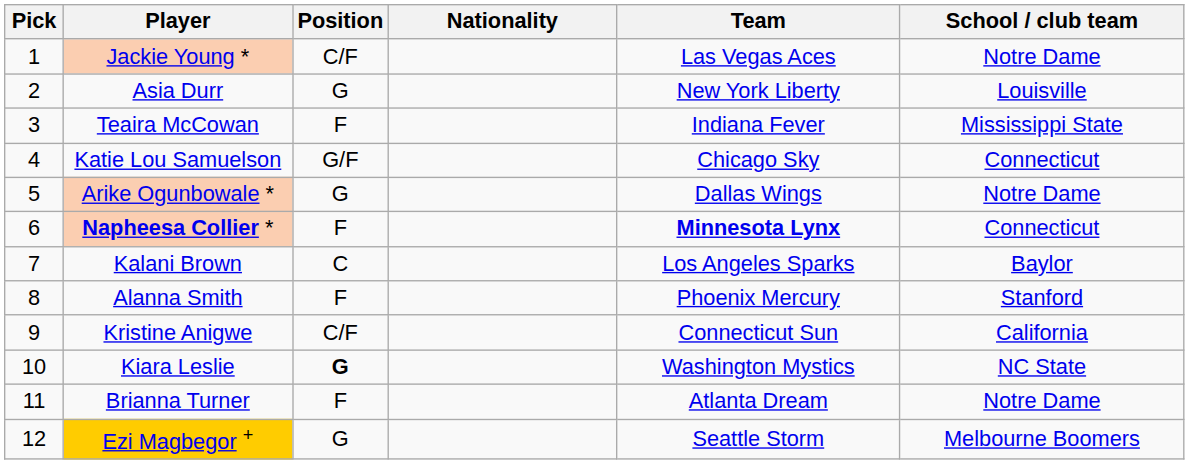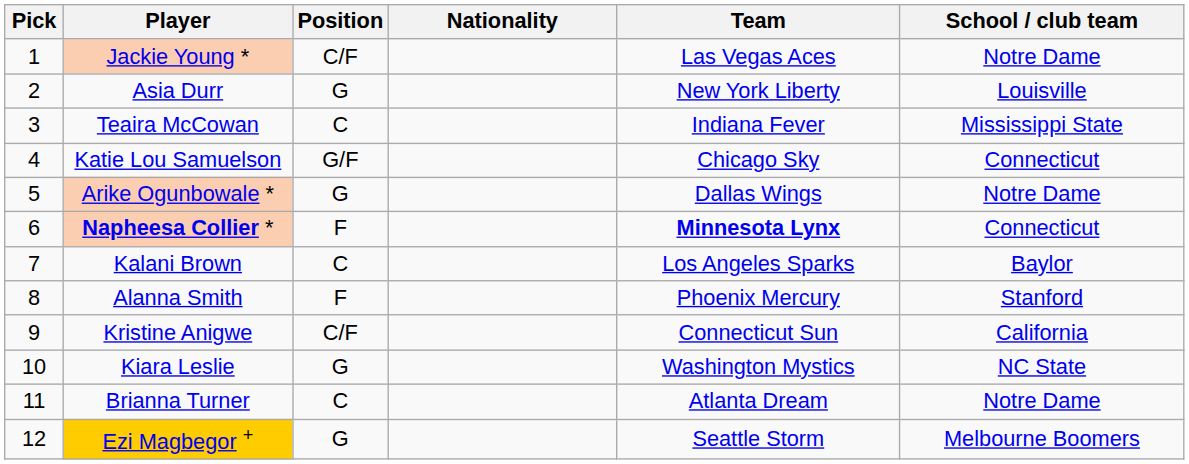Teaira McCowan | Position: F -> C
Kiara Leslie | Position: bold -> normal
Brianna Turner | Position: F -> C
